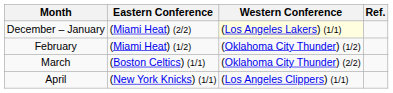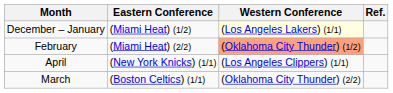December – January | Eastern Conference: (Miami Heat) (2/2) -> (Miami Heat) (1/2)
February | Eastern Conference: (Miami Heat) (1/2) -> (Miami Heat) (2/2)
February | Western Conference: no background -> lightsalmon background
rows swapped: March <-> April
